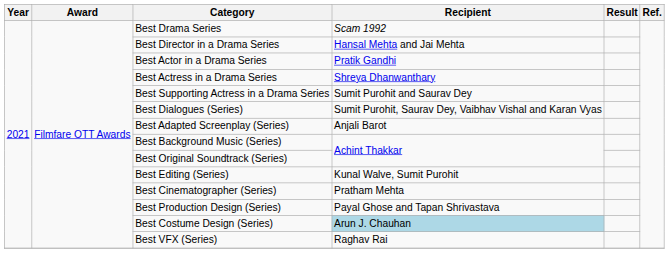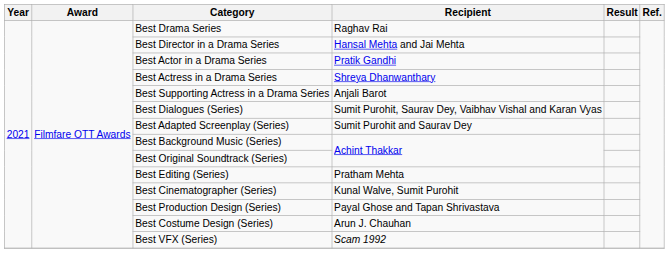Best Drama Series | Recipient: Scam 1992 -> Raghav Rai
Best Supporting Actress in a Drama Series | Recipient: Sumit Purohit and Saurav Dey -> Anjali Barot
Best Adapted Screenplay (Series) | Recipient: Anjali Barot -> Sumit Purohit and Saurav Dey
Best Editing (Series) | Recipient: Kunal Walve, Sumit Purohit -> Pratham Mehta
Best Cinematographer (Series) | Recipient: Pratham Mehta -> Kunal Walve, Sumit Purohit
Best Costume Design (Series) | Recipient: lightblue background -> no background
Best VFX (Series) | Recipient: Raghav Rai -> Scam 1992
